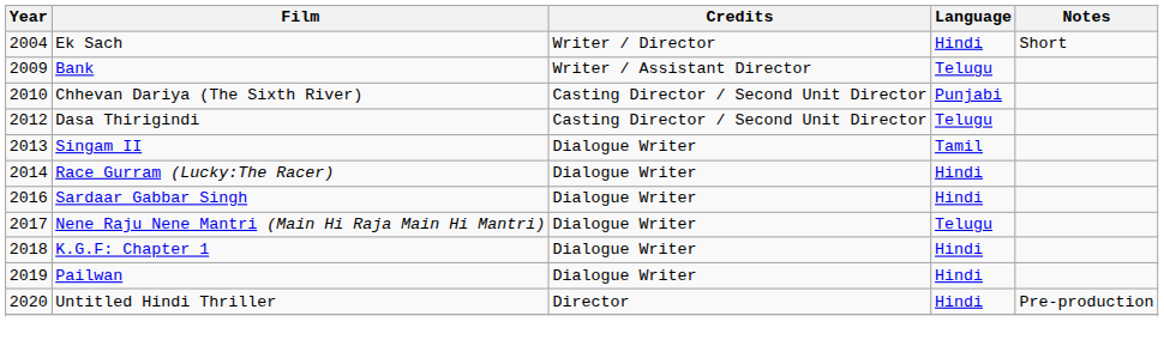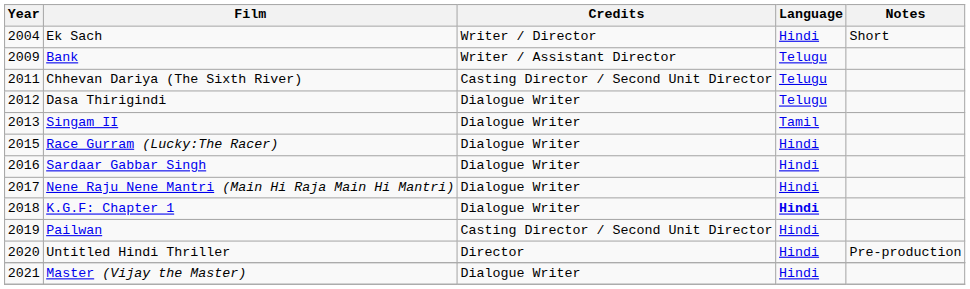Chhevan Dariya (The Sixth River) | Year: 2010 -> 2011
Chhevan Dariya (The Sixth River) | Language: Punjabi -> Telugu
Dasa Thirigindi | Credits: Casting Director / Second Unit Director -> Dialogue Writer
Race Gurram (Lucky:The Racer) | Year: 2014 -> 2015
Nene Raju Nene Mantri (Main Hi Raja Main Hi Mantri) | Language: Telugu -> Hindi
K.G.F: Chapter 1 | Language: normal -> bold
Pailwan | Credits: Dialogue Writer -> Casting Director / Second Unit Director
+ row: 2021 | Master (Vijay the Master) | Dialogue Writer | Hindi
